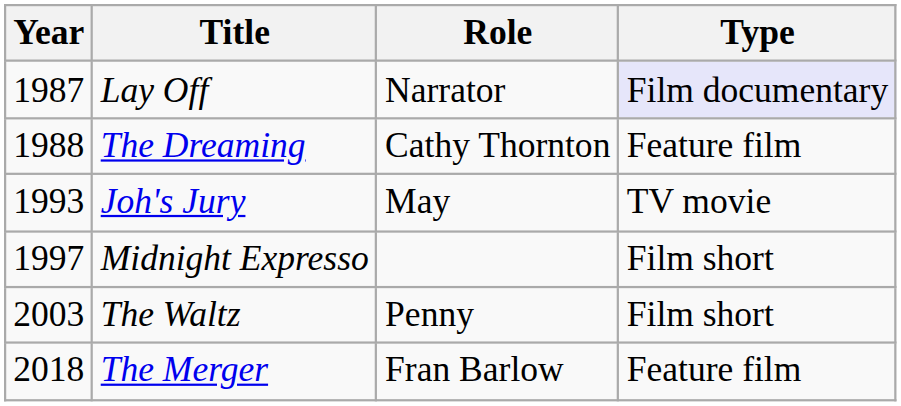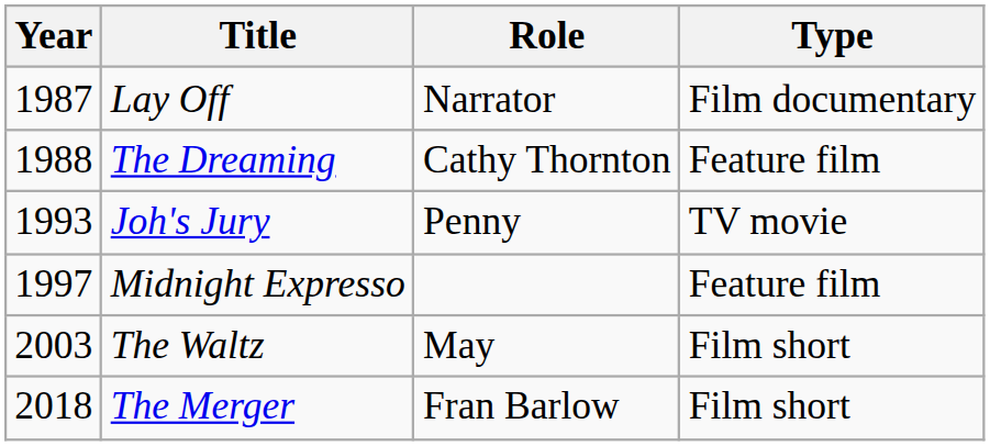Lay Off | Type: lavender background -> no background
Joh's Jury | Role: May -> Penny
Midnight Expresso | Type: Film short -> Feature film
The Waltz | Role: Penny -> May
The Merger | Type: Feature film -> Film short
